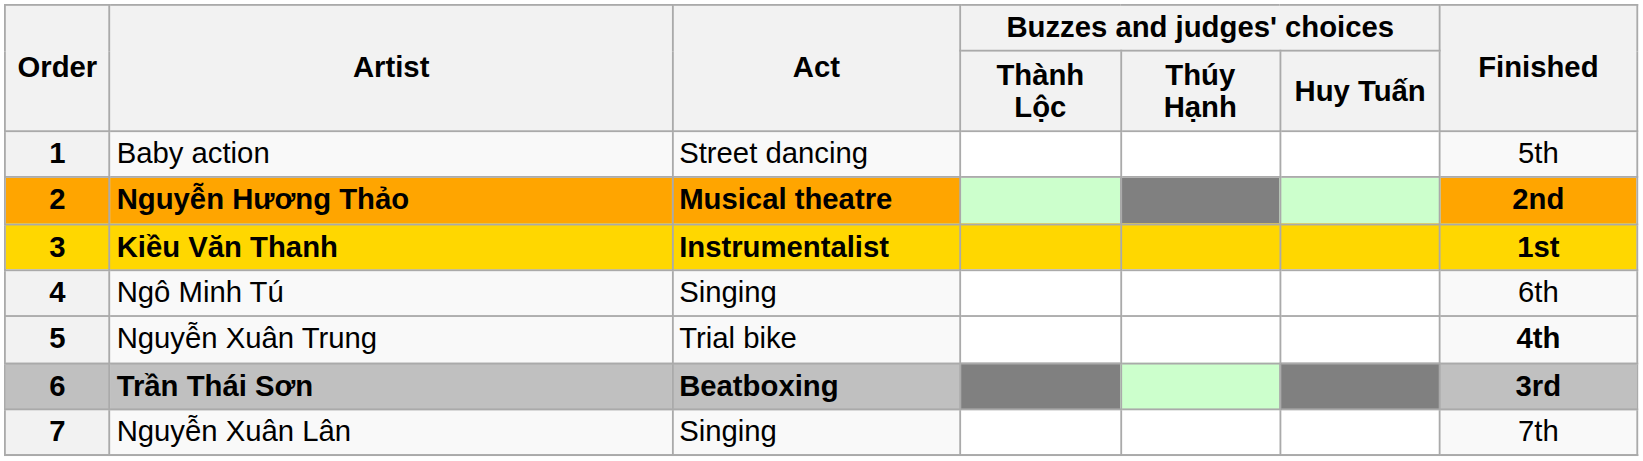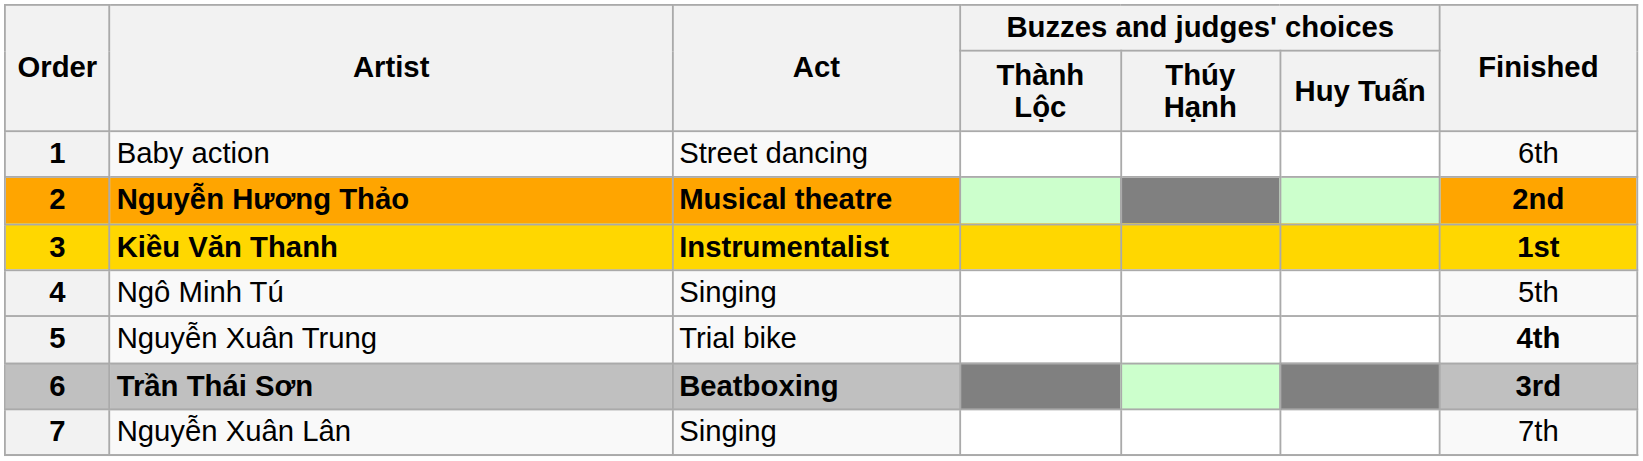Baby action | Finished: 5th -> 6th
Ngô Minh Tú | Finished: 6th -> 5th
